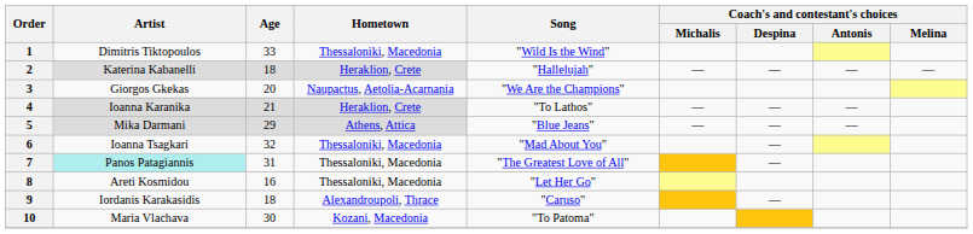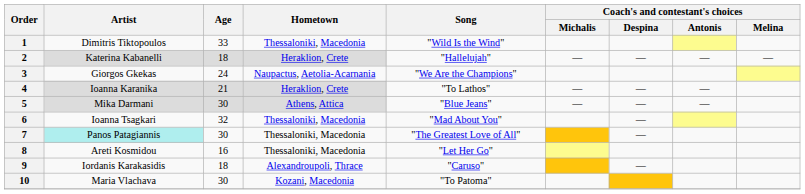3 | Age: 20 -> 24
5 | Age: 29 -> 30
7 | Age: 31 -> 30
